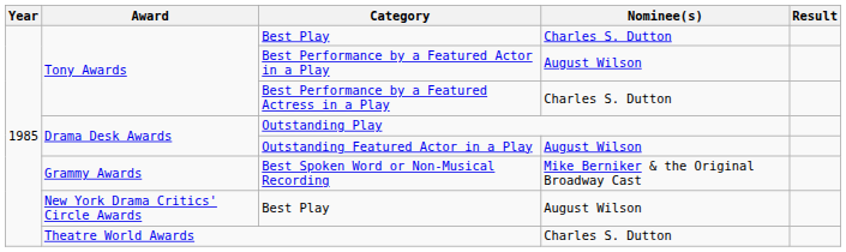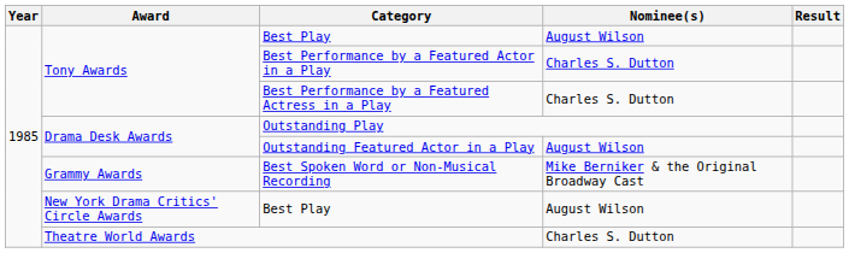Tony Awards / Best Play | Nominee(s): Charles S. Dutton -> August Wilson
Best Performance by a Featured Actor in a Play | Nominee(s): August Wilson -> Charles S. Dutton
